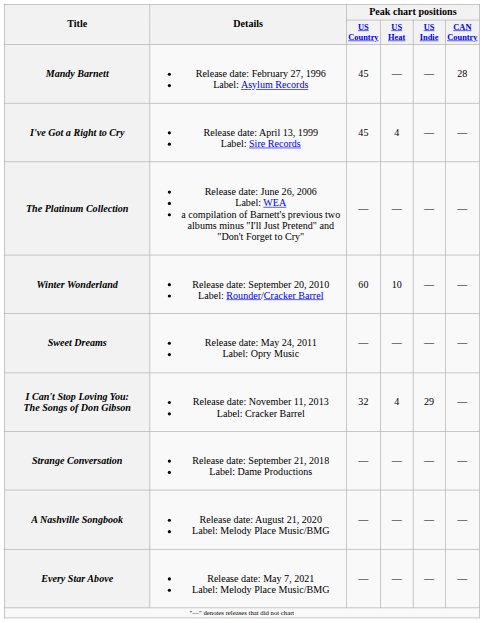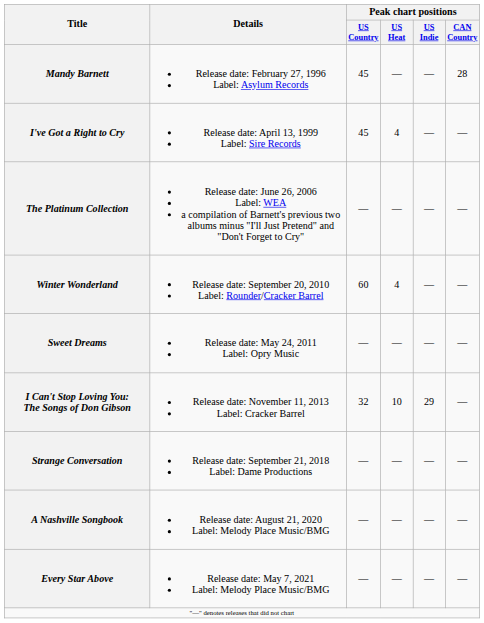Winter Wonderland | Peak chart positions / US Heat: 10 -> 4
I Can't Stop Loving You: The Songs of Don Gibson | Peak chart positions / US Heat: 4 -> 10
